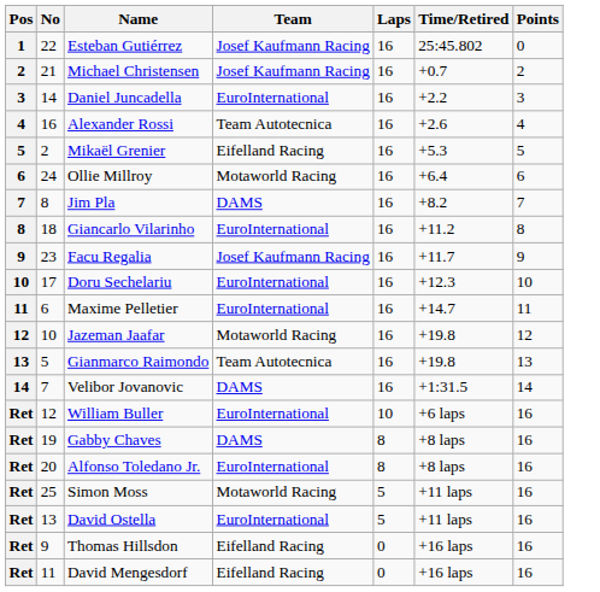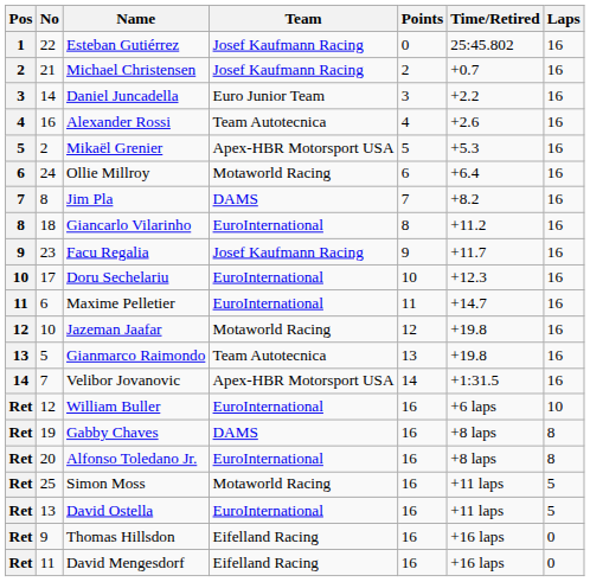columns swapped: Laps <-> Points
Daniel Juncadella | Team: EuroInternational -> Euro Junior Team
Mikaël Grenier | Team: Eifelland Racing -> Apex-HBR Motorsport USA
Velibor Jovanovic | Team: DAMS -> Apex-HBR Motorsport USA
